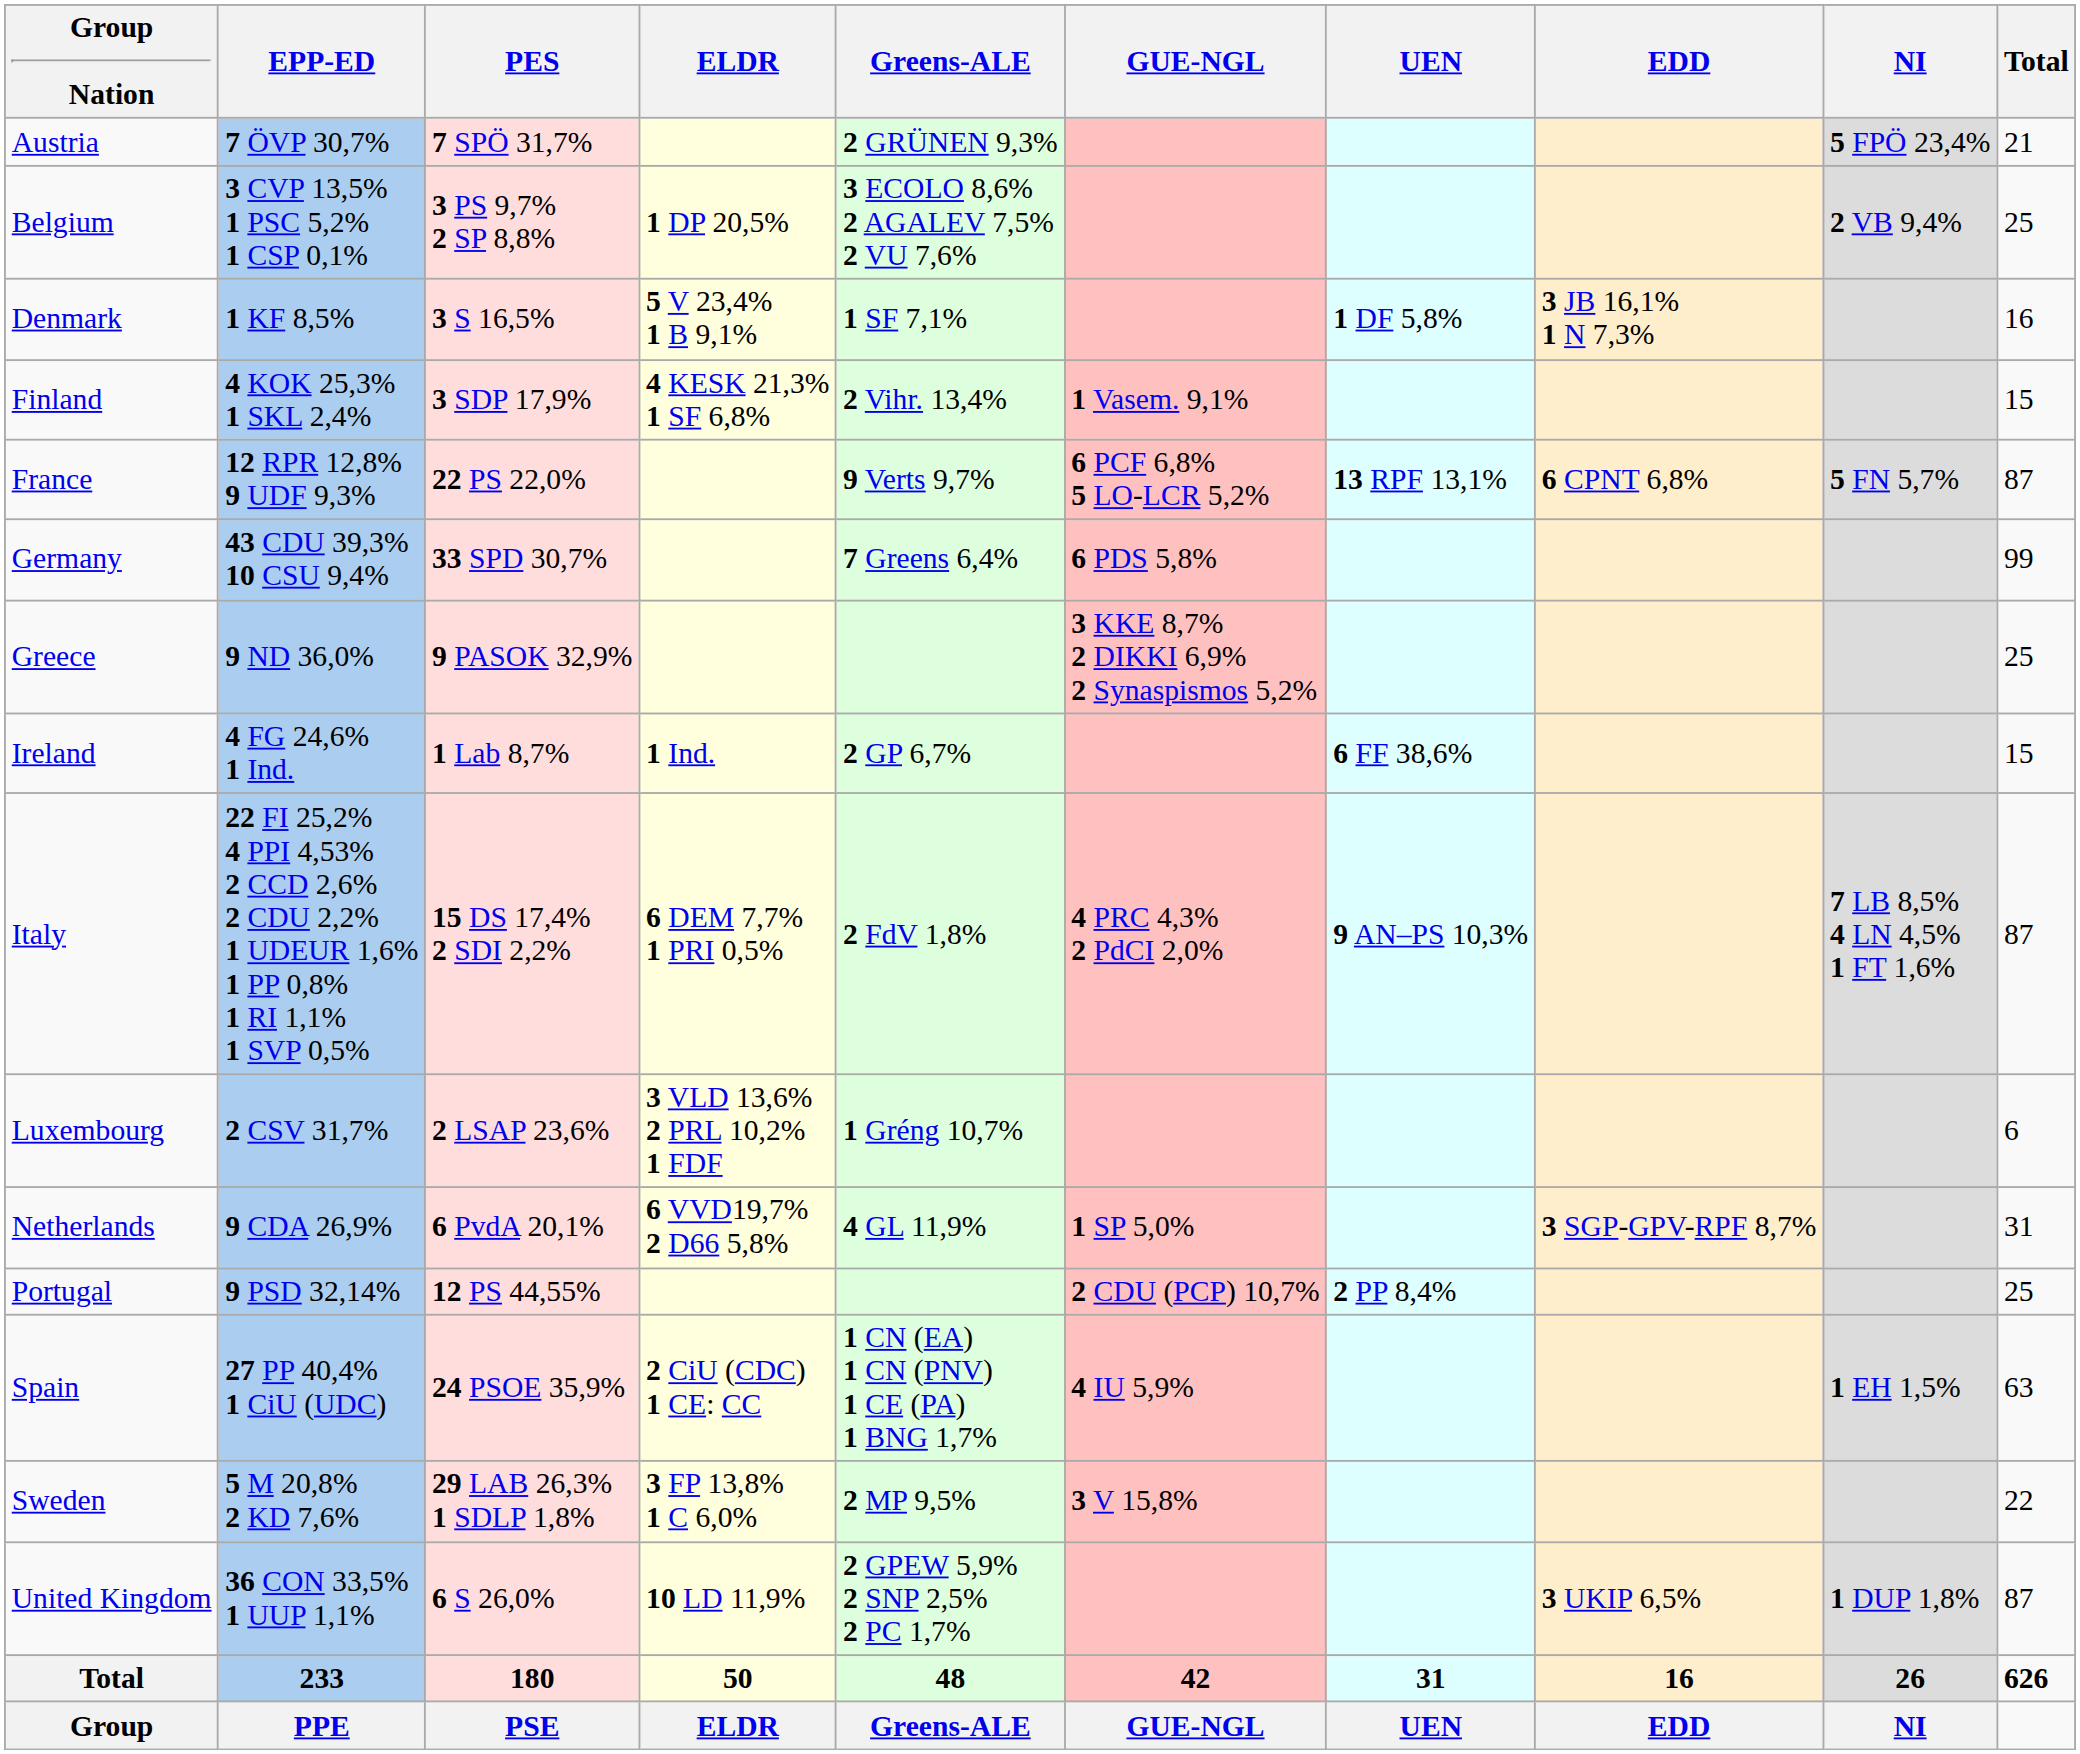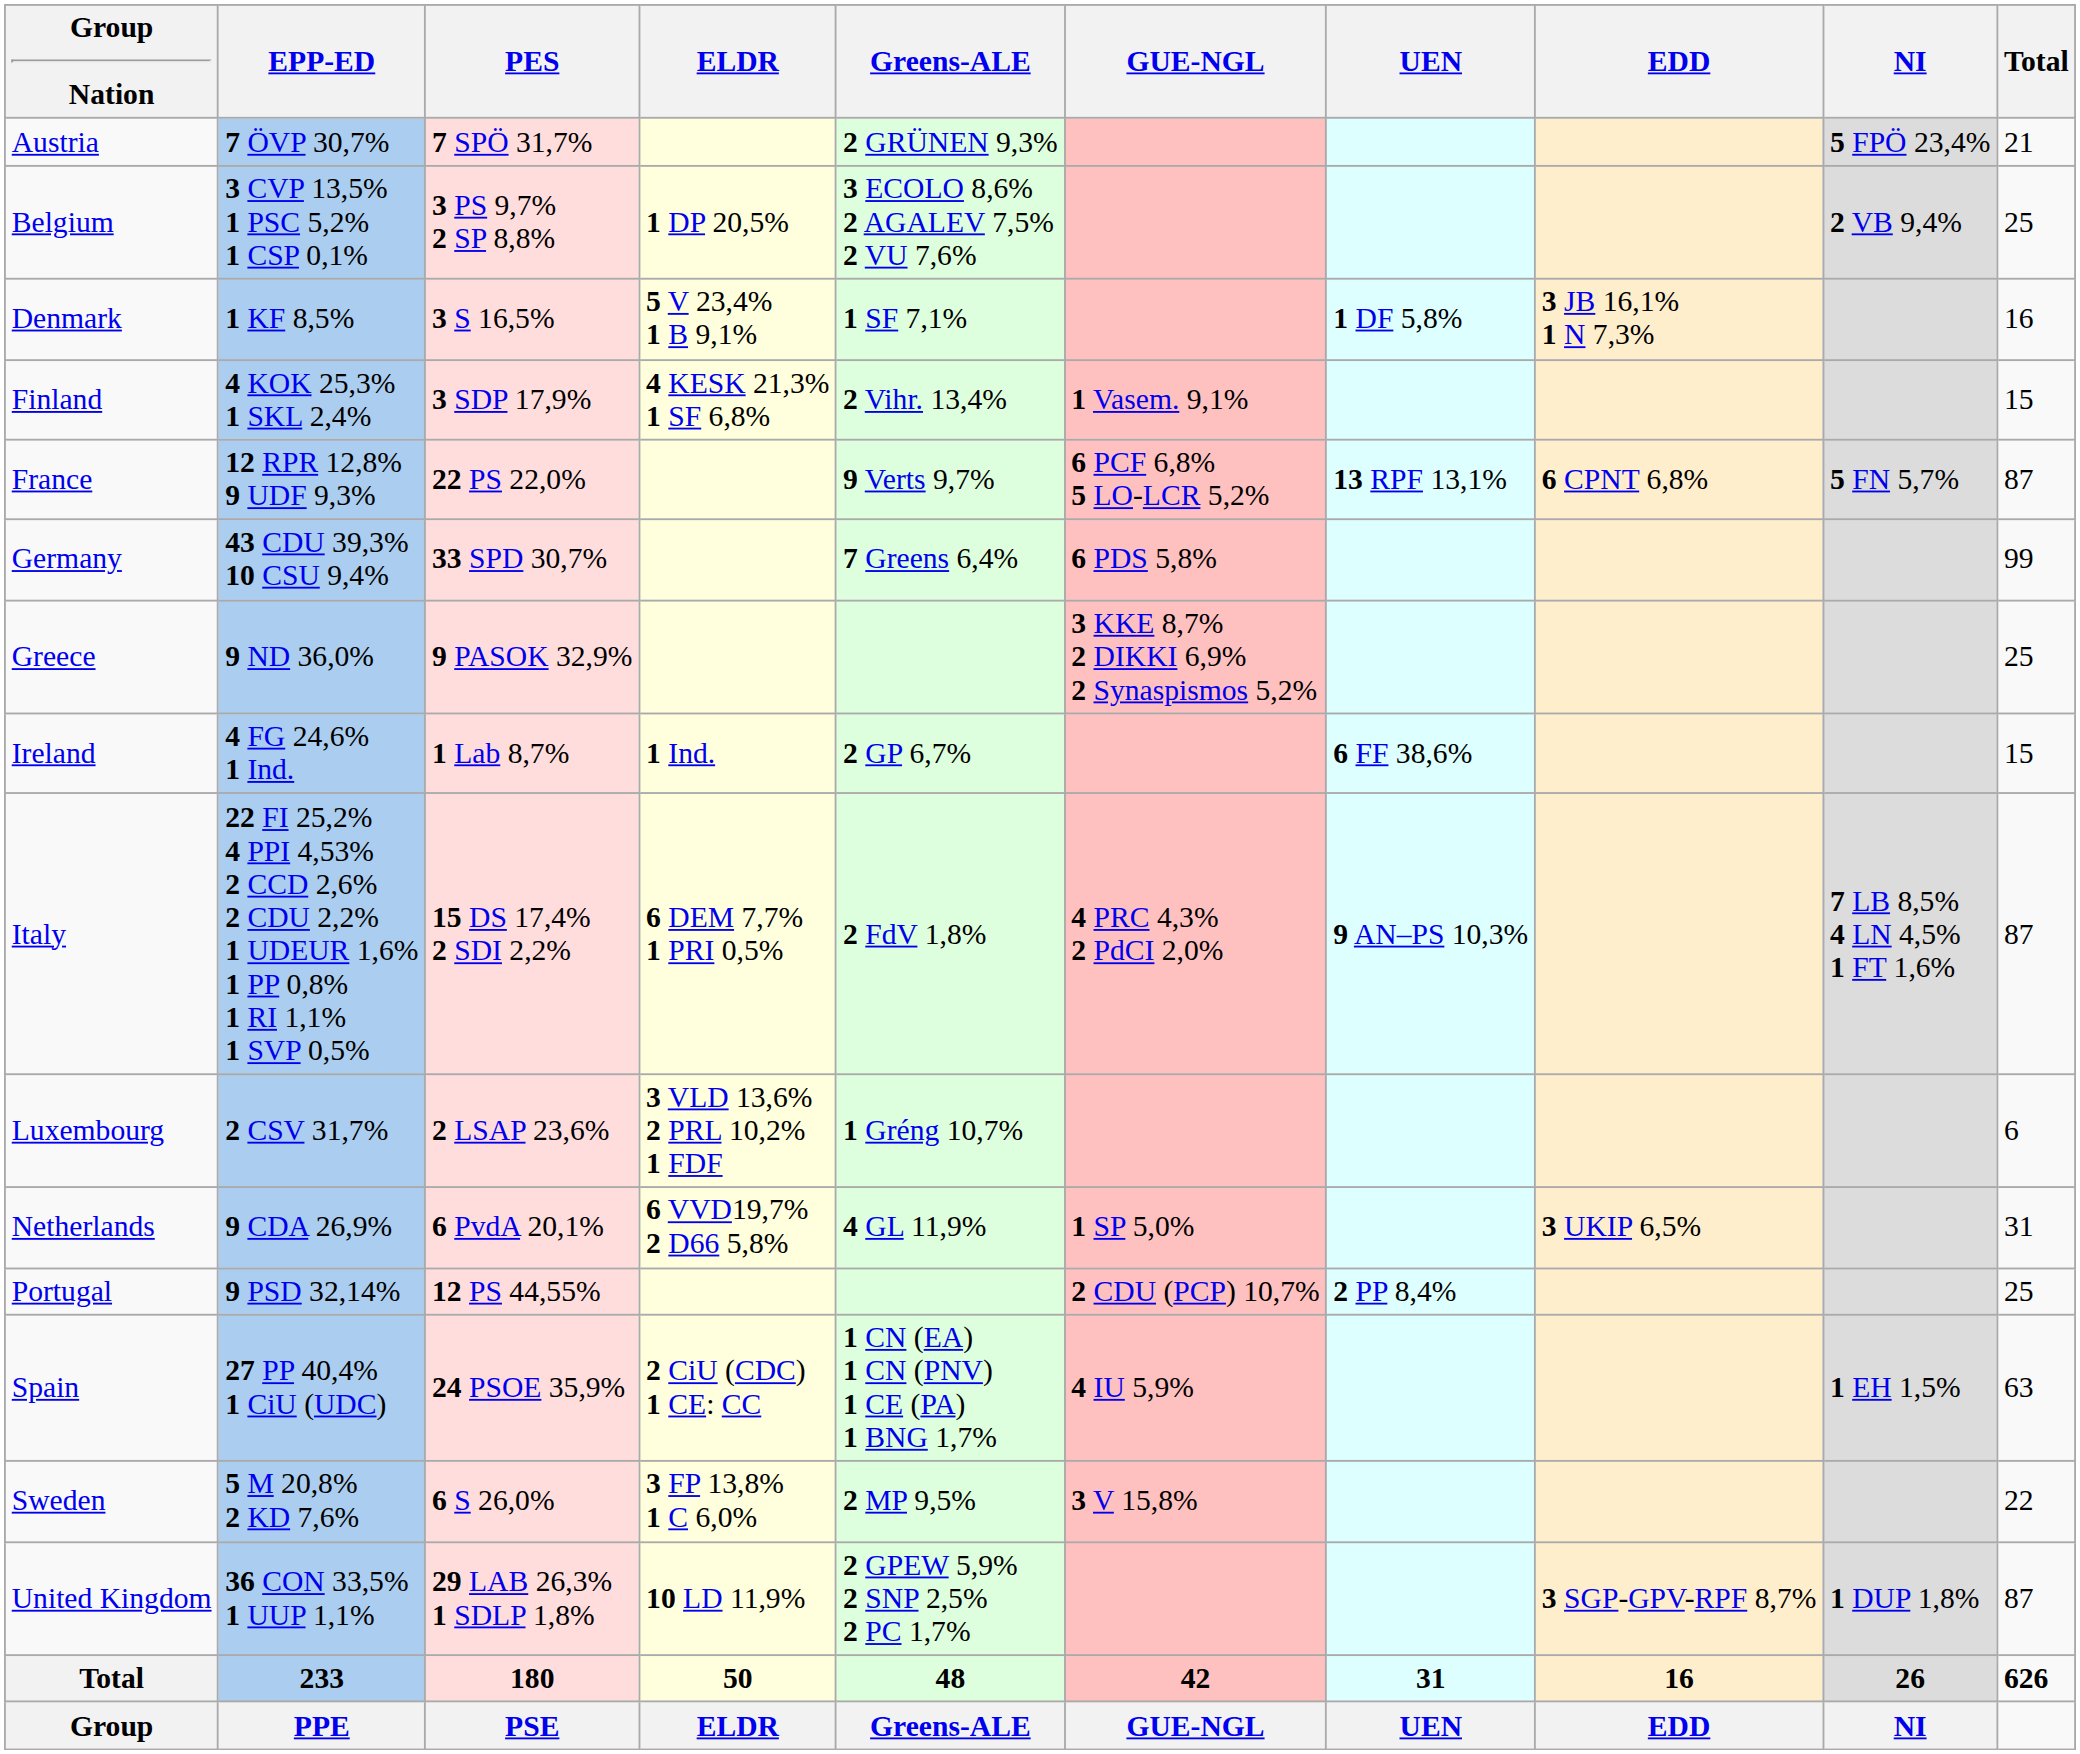Netherlands | EDD: 3 SGP-GPV-RPF 8,7% -> 3 UKIP 6,5%
Sweden | PES: 29 LAB 26,3% 1 SDLP 1,8% -> 6 S 26,0%
United Kingdom | PES: 6 S 26,0% -> 29 LAB 26,3% 1 SDLP 1,8%
United Kingdom | EDD: 3 UKIP 6,5% -> 3 SGP-GPV-RPF 8,7%
